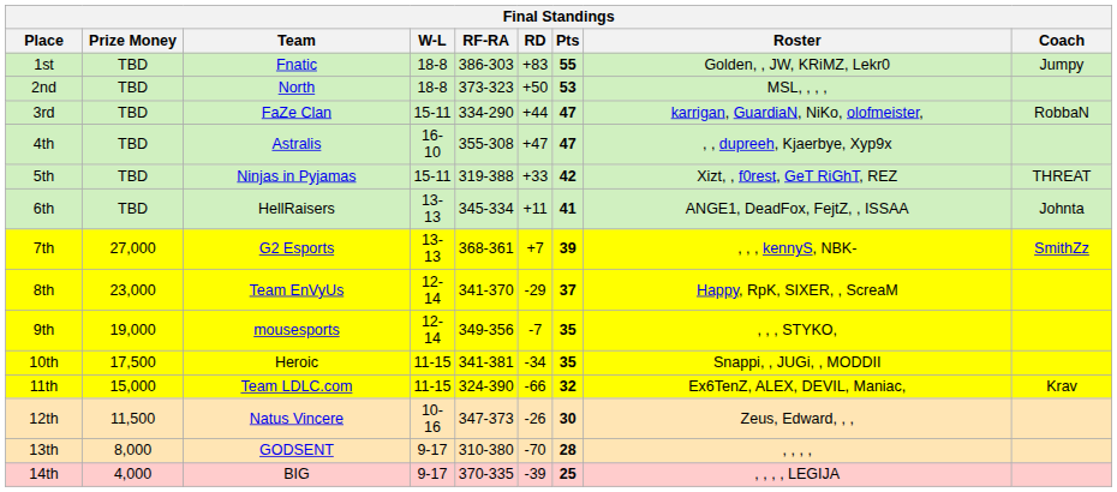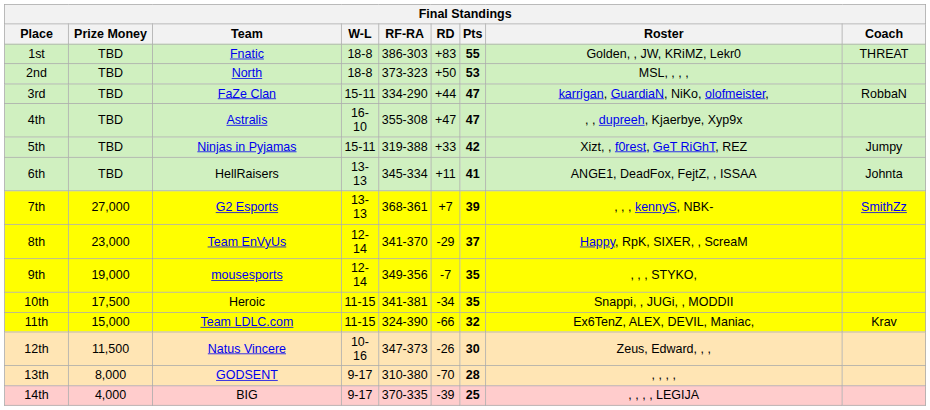1st | Coach: Jumpy -> THREAT
5th | Coach: THREAT -> Jumpy
